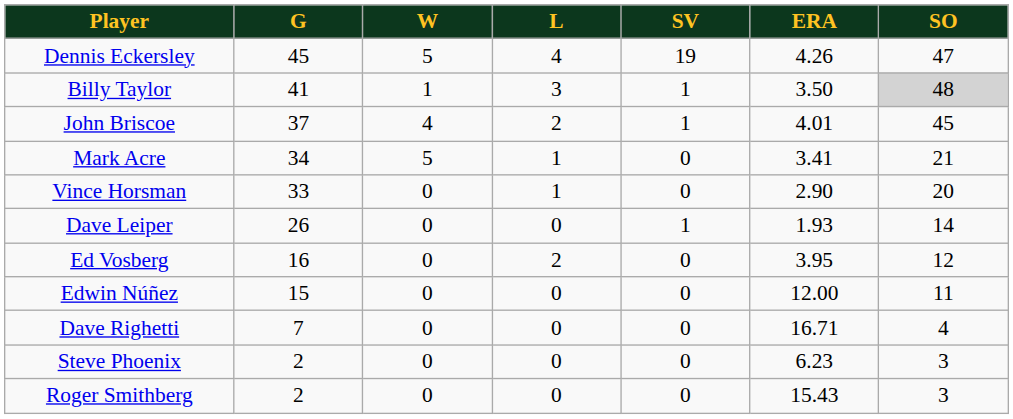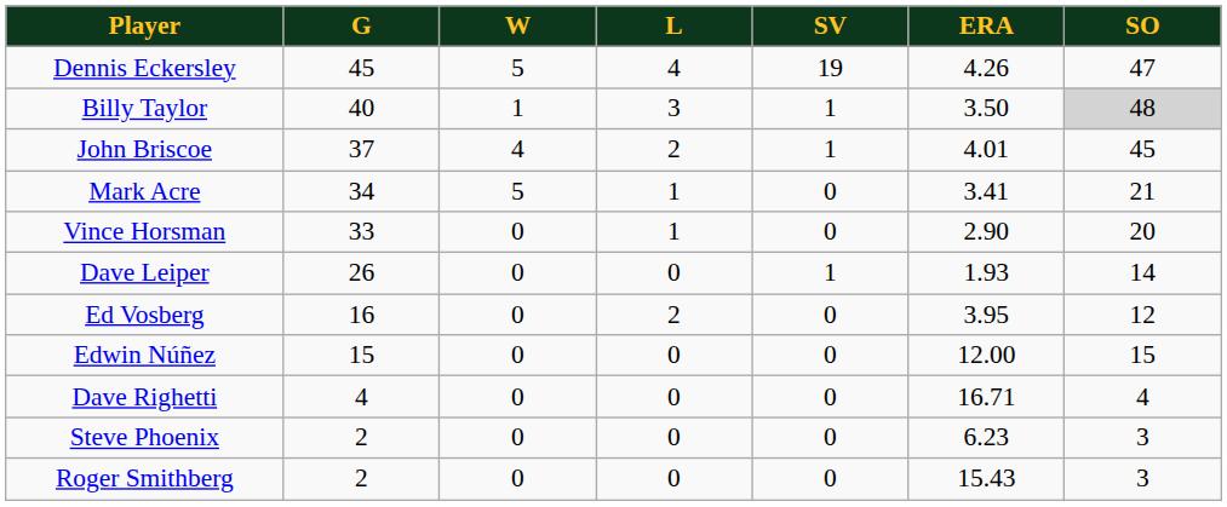Billy Taylor | G: 41 -> 40
Edwin Núñez | SO: 11 -> 15
Dave Righetti | G: 7 -> 4
